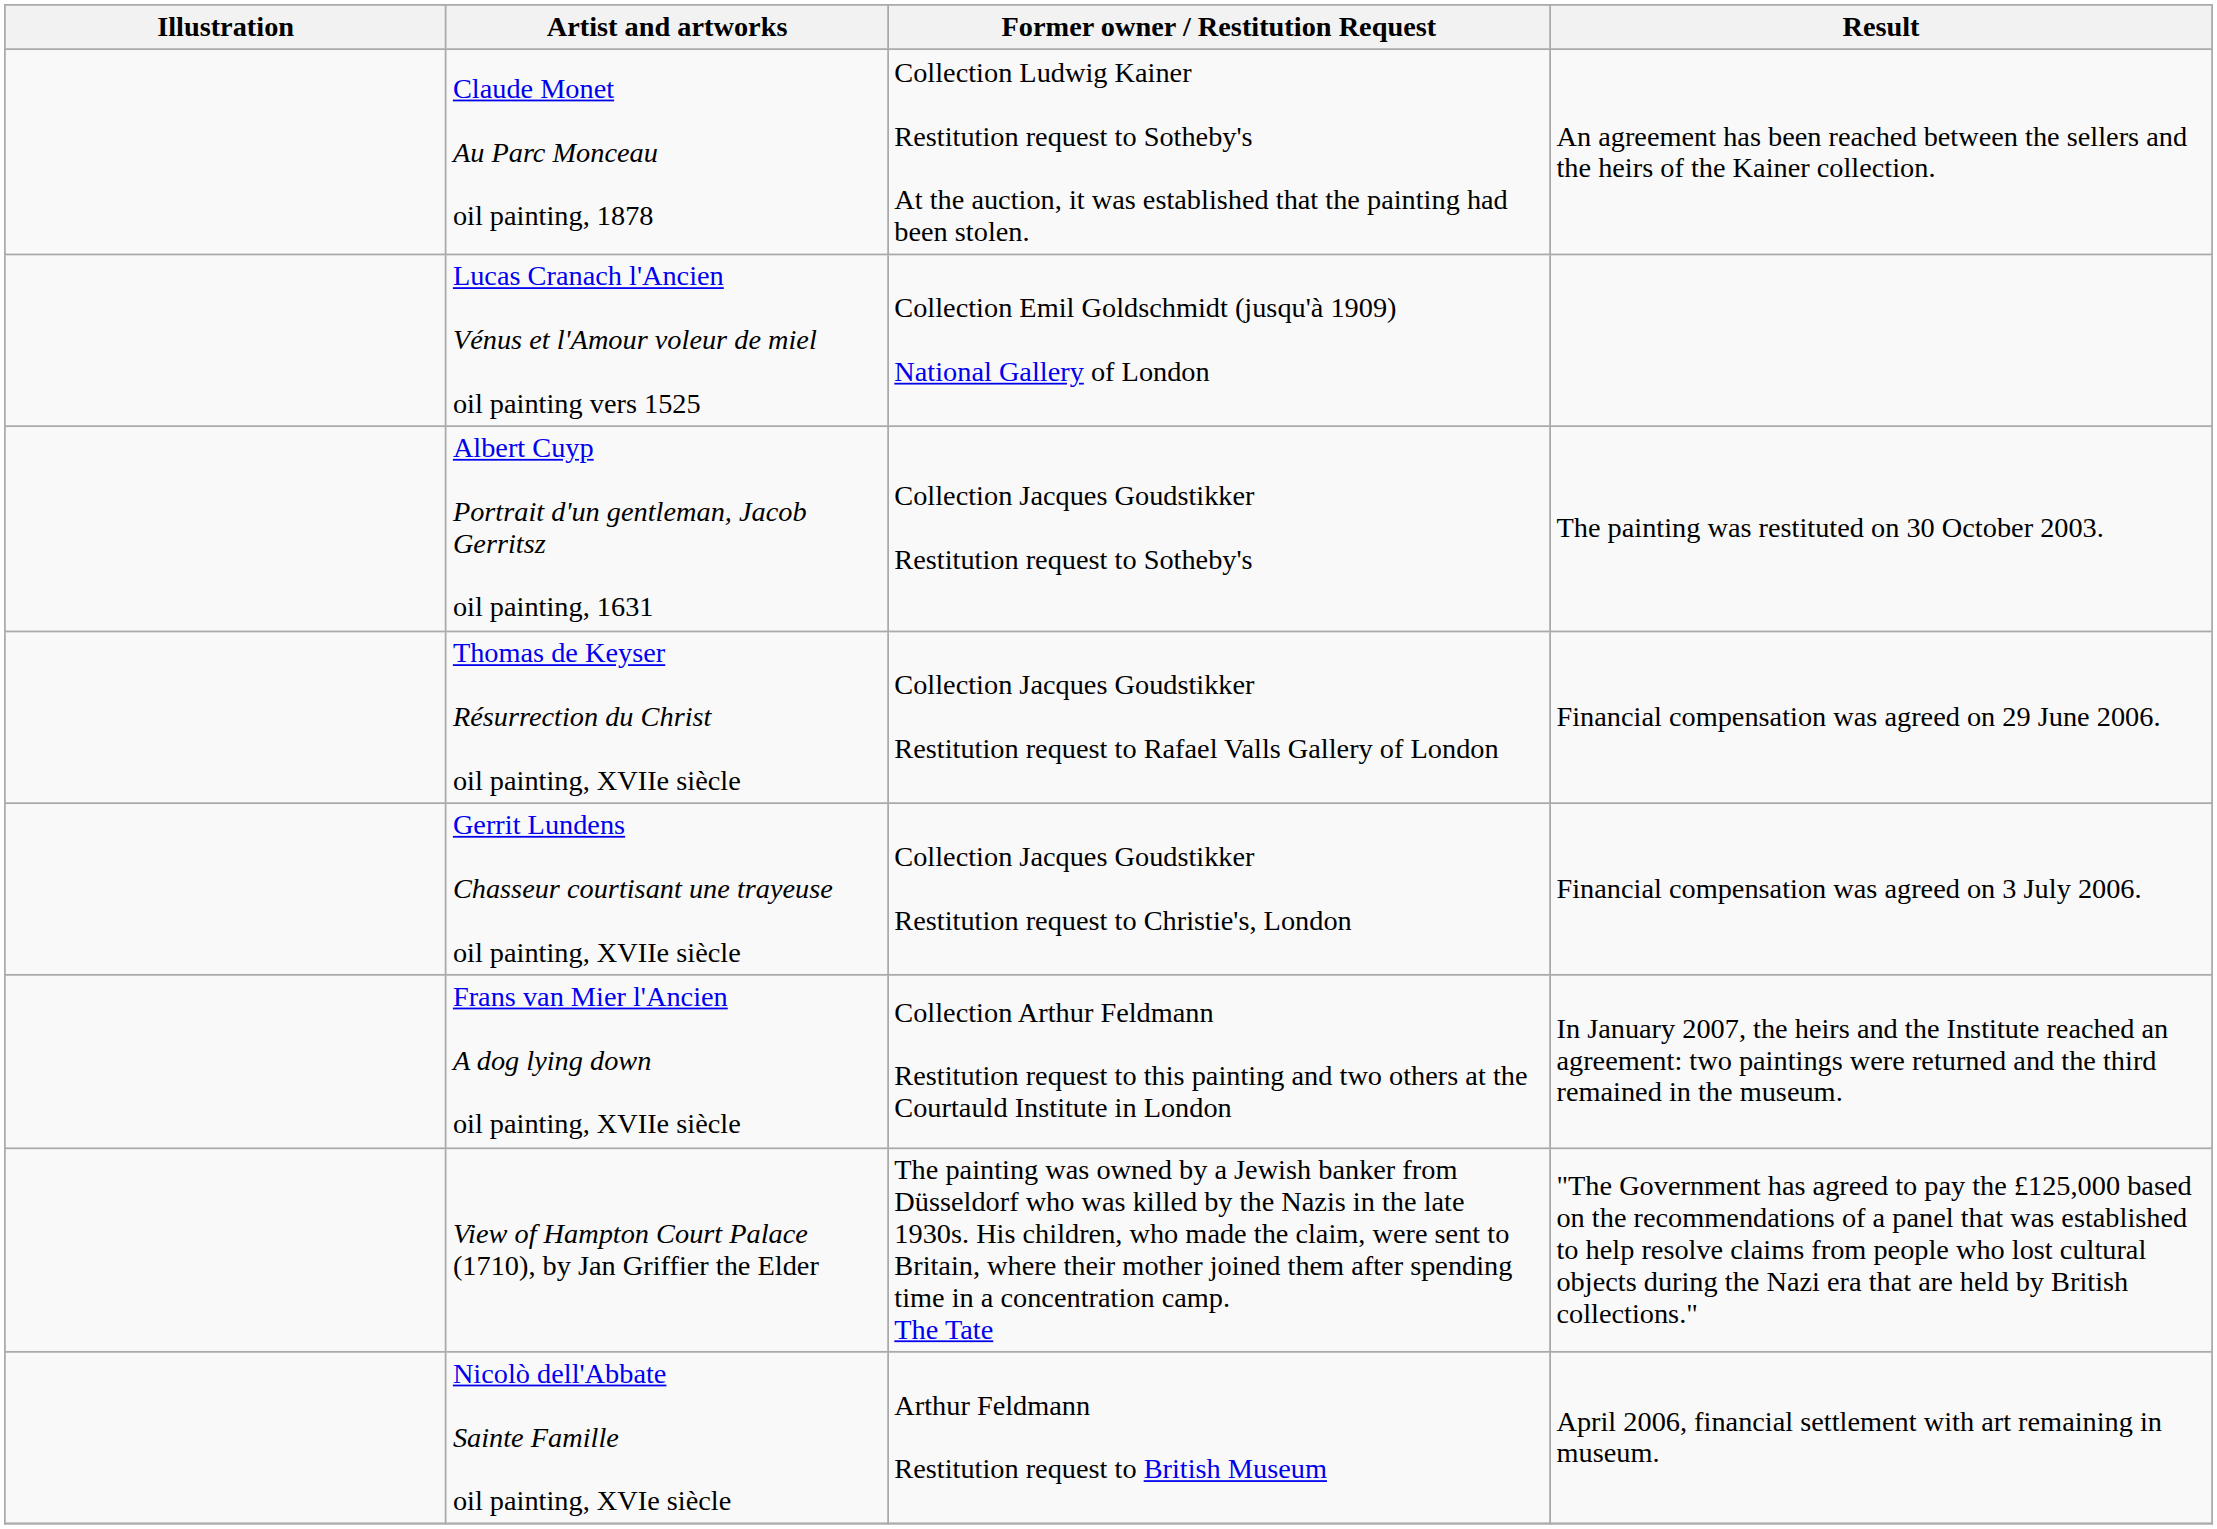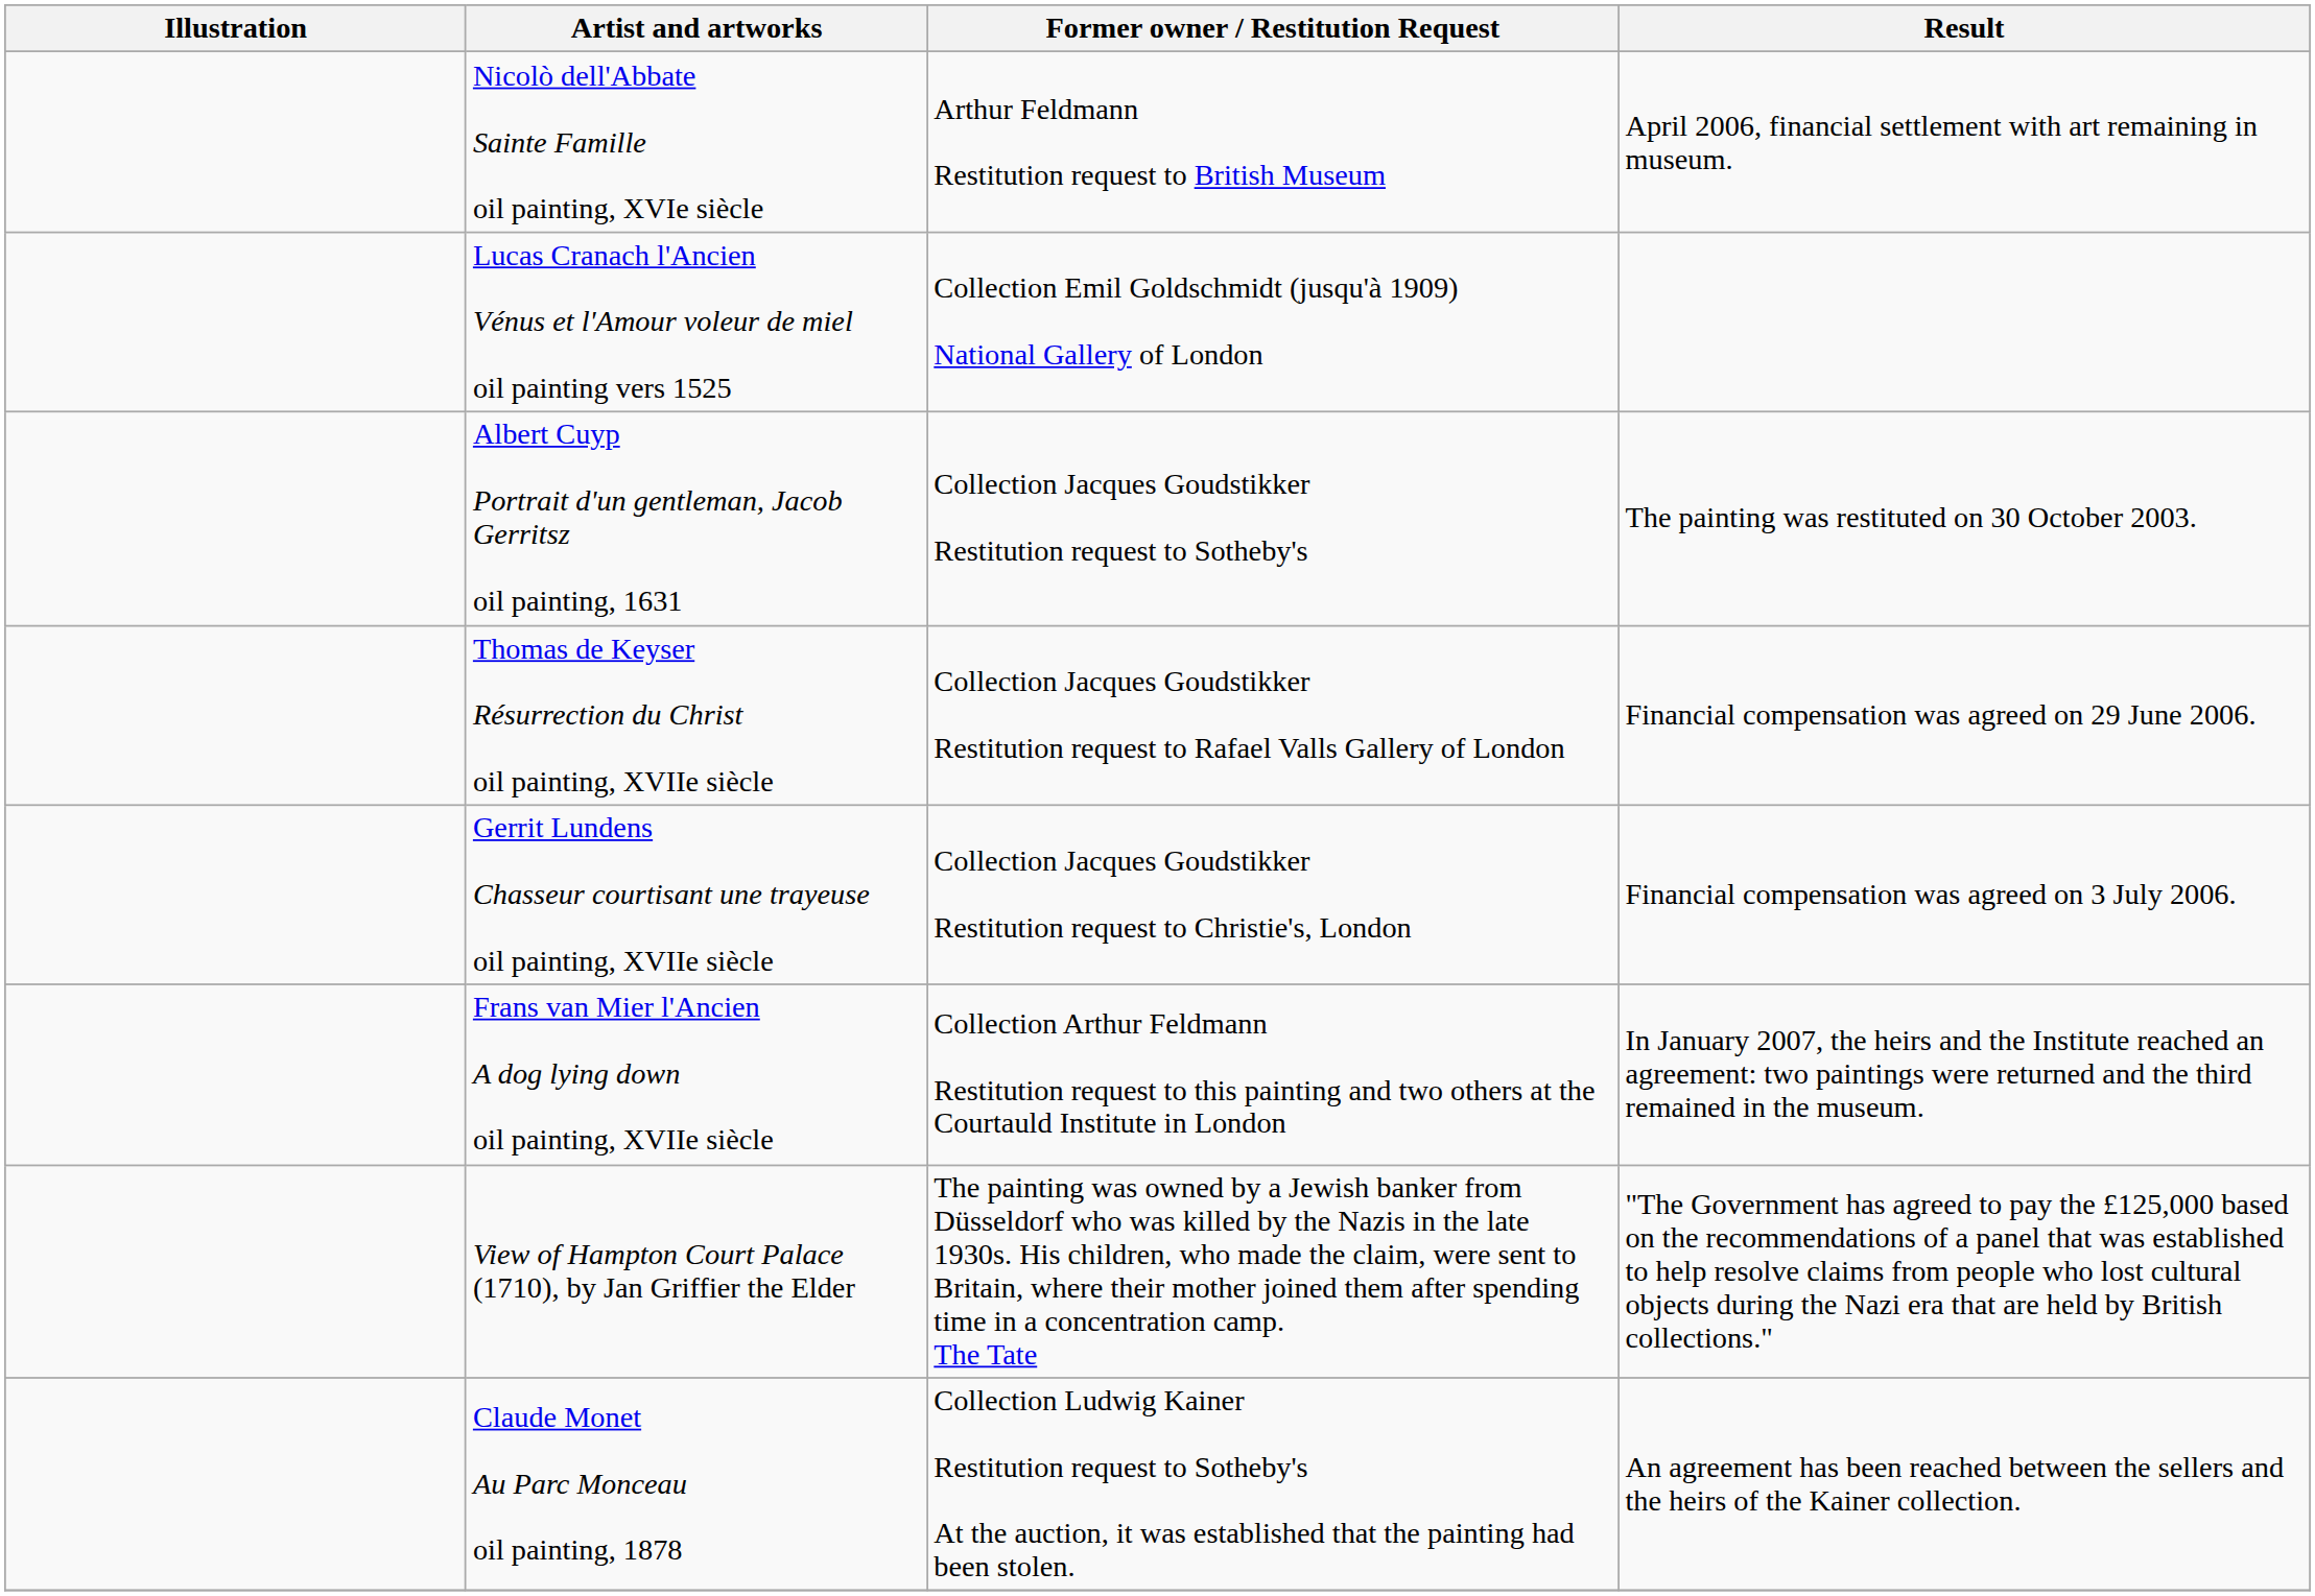rows swapped: Nicolò dell'Abbate Sainte Famille oil painting, XVIe siècle <-> Claude Monet Au Parc Monceau oil painting, 1878
